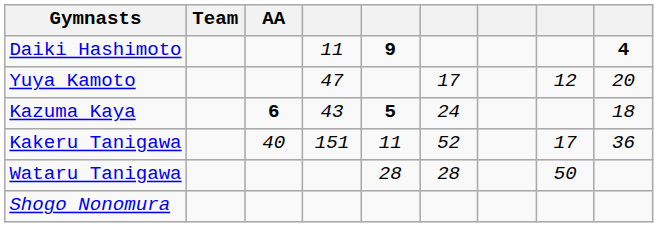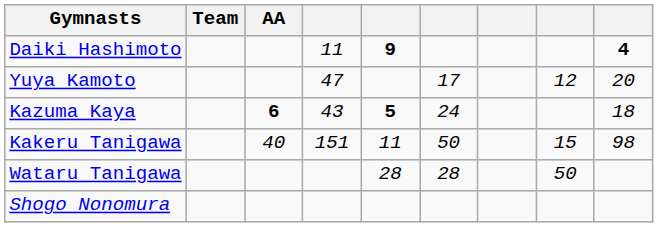Kakeru Tanigawa | column 6: 52 -> 50
Kakeru Tanigawa | column 8: 17 -> 15
Kakeru Tanigawa | column 9: 36 -> 98
